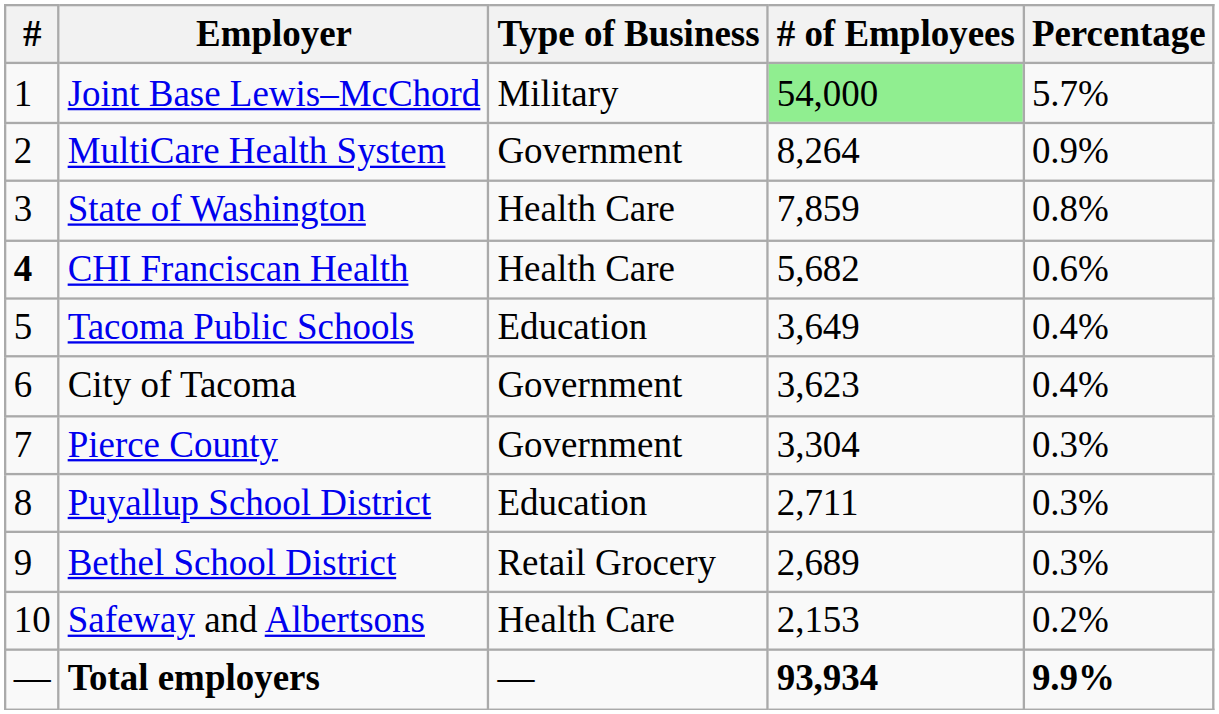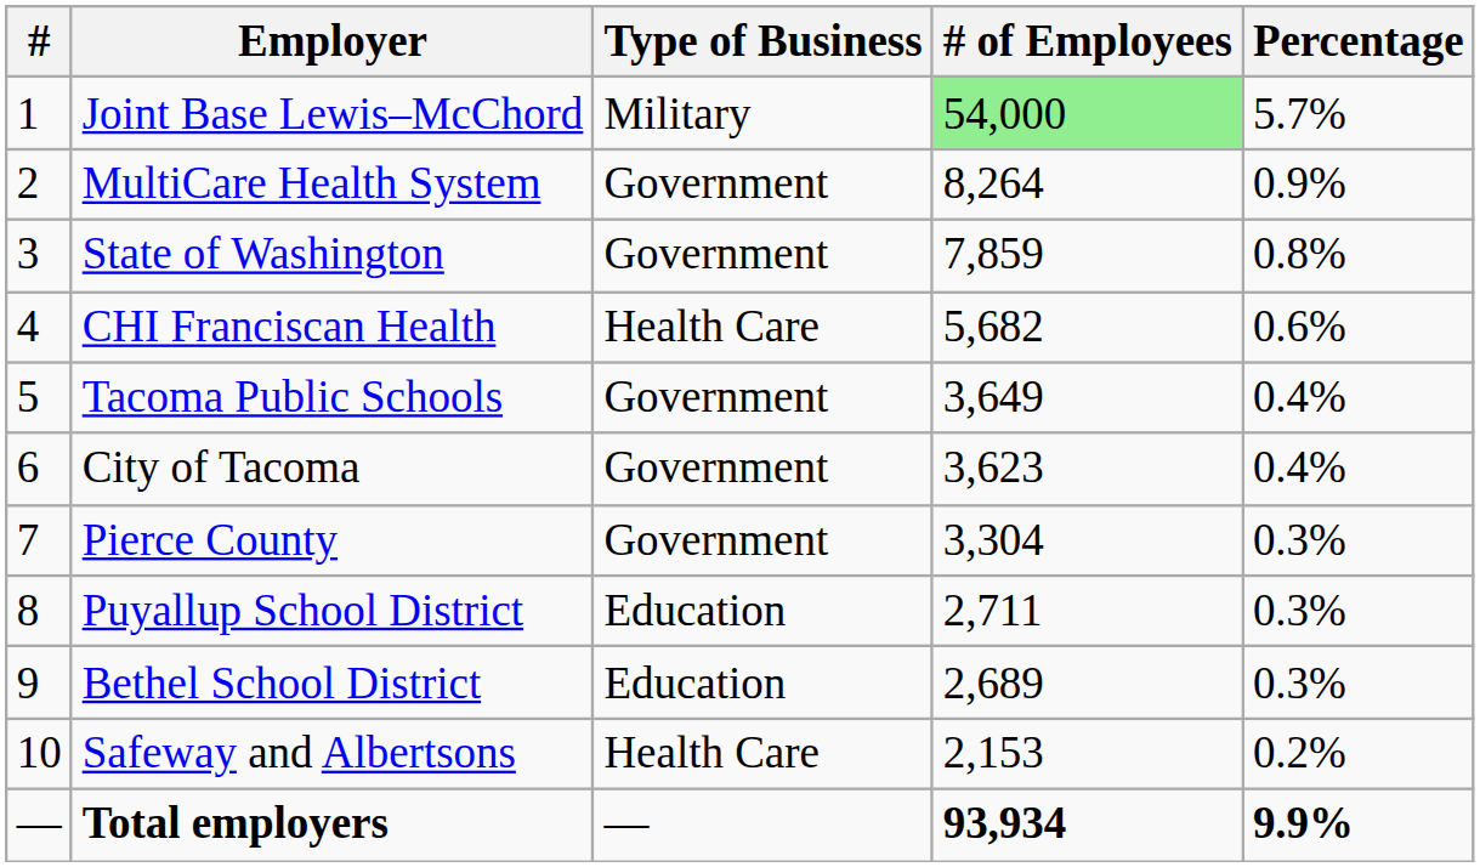State of Washington | Type of Business: Health Care -> Government
CHI Franciscan Health | #: bold -> normal
Tacoma Public Schools | Type of Business: Education -> Government
Bethel School District | Type of Business: Retail Grocery -> Education
